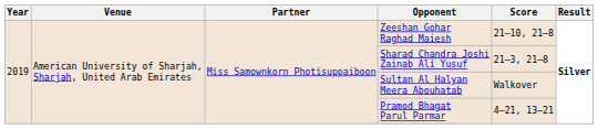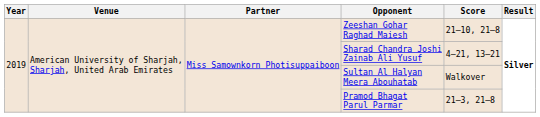Sharad Chandra Joshi Zainab Ali Yusuf | Score: 21–3, 21–8 -> 4–21, 13–21
Pramod Bhagat Parul Parmar | Score: 4–21, 13–21 -> 21–3, 21–8
